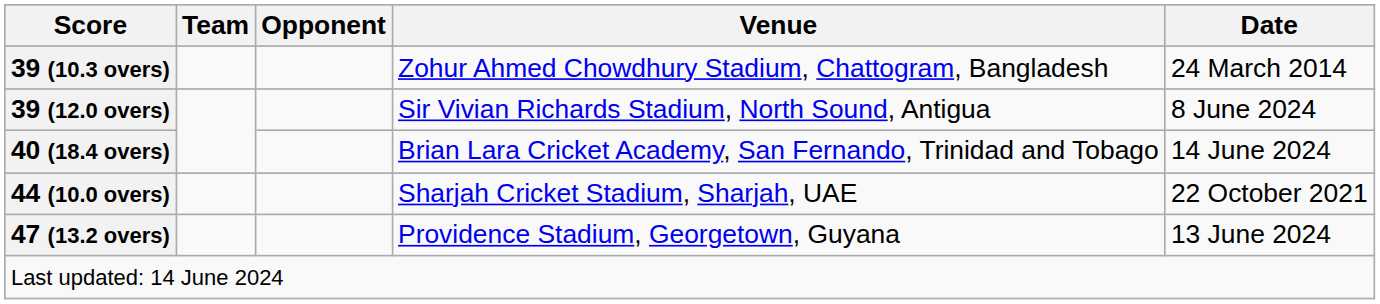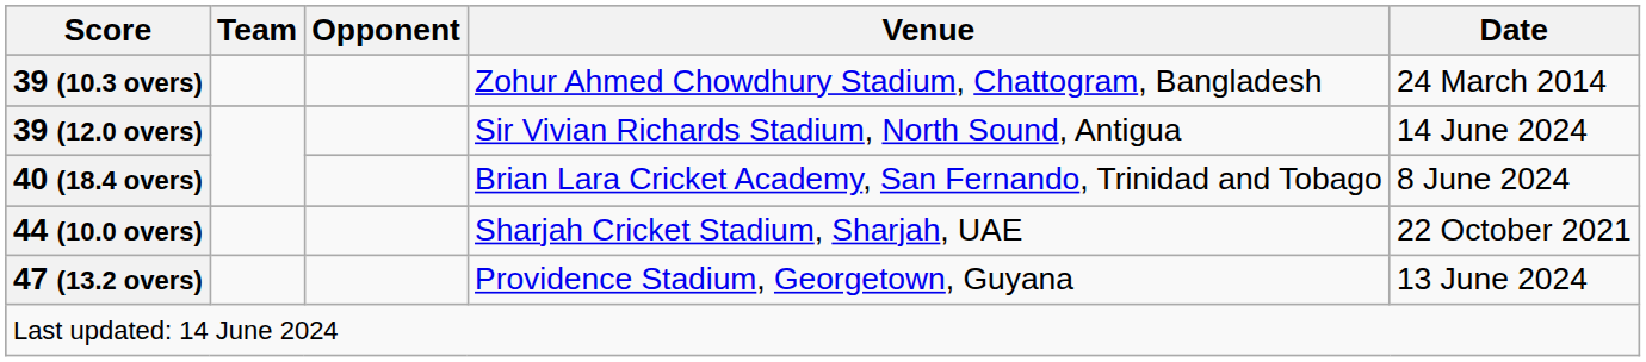39 (12.0 overs) | Date: 8 June 2024 -> 14 June 2024
40 (18.4 overs) | Date: 14 June 2024 -> 8 June 2024
